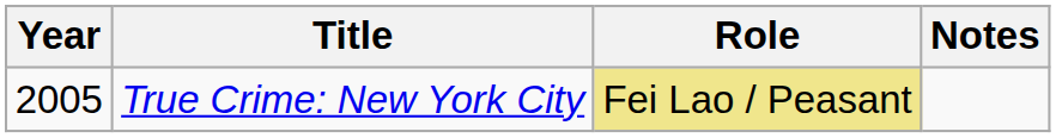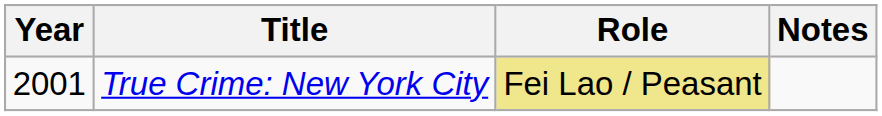True Crime: New York City | Year: 2005 -> 2001
